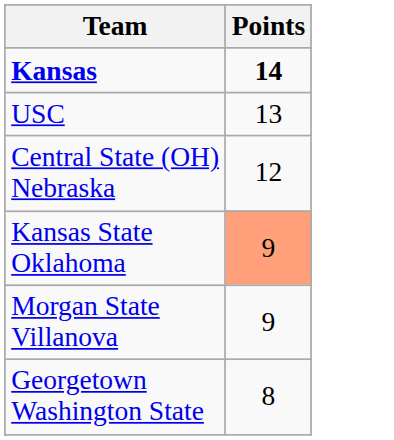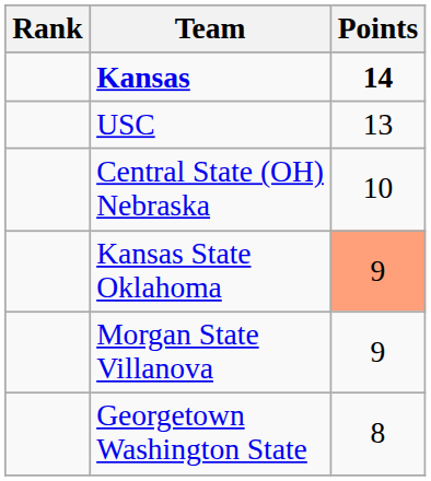+ column: Rank
Central State (OH) Nebraska | Points: 12 -> 10
